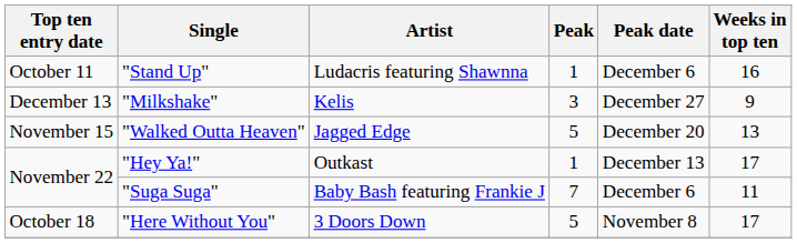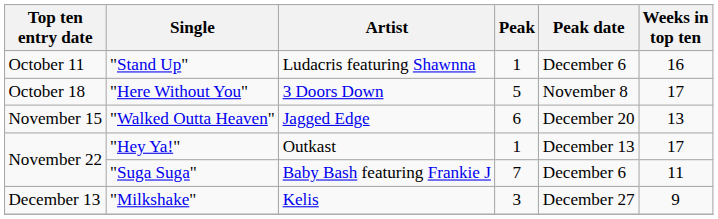rows swapped: "Here Without You" <-> "Milkshake"
"Walked Outta Heaven" | Peak: 5 -> 6
